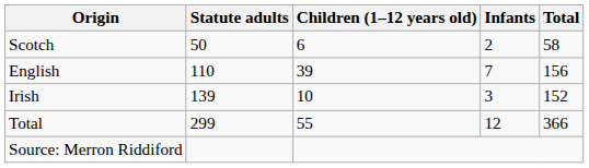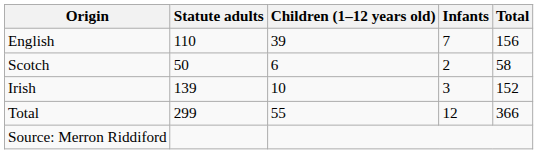rows swapped: English <-> Scotch
